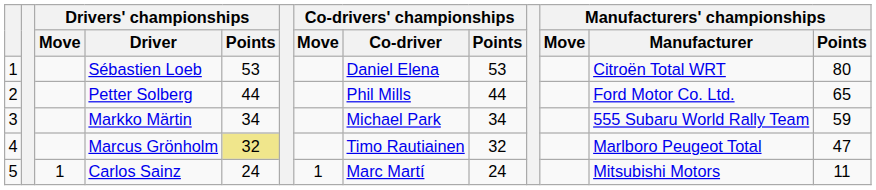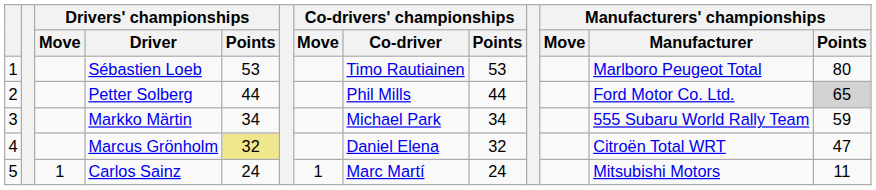Sébastien Loeb | Co-drivers' championships / Co-driver: Daniel Elena -> Timo Rautiainen
Sébastien Loeb | Manufacturers' championships / Manufacturer: Citroën Total WRT -> Marlboro Peugeot Total
Petter Solberg | Manufacturers' championships / Points: no background -> lightgrey background
Marcus Grönholm | Co-drivers' championships / Co-driver: Timo Rautiainen -> Daniel Elena
Marcus Grönholm | Manufacturers' championships / Manufacturer: Marlboro Peugeot Total -> Citroën Total WRT
